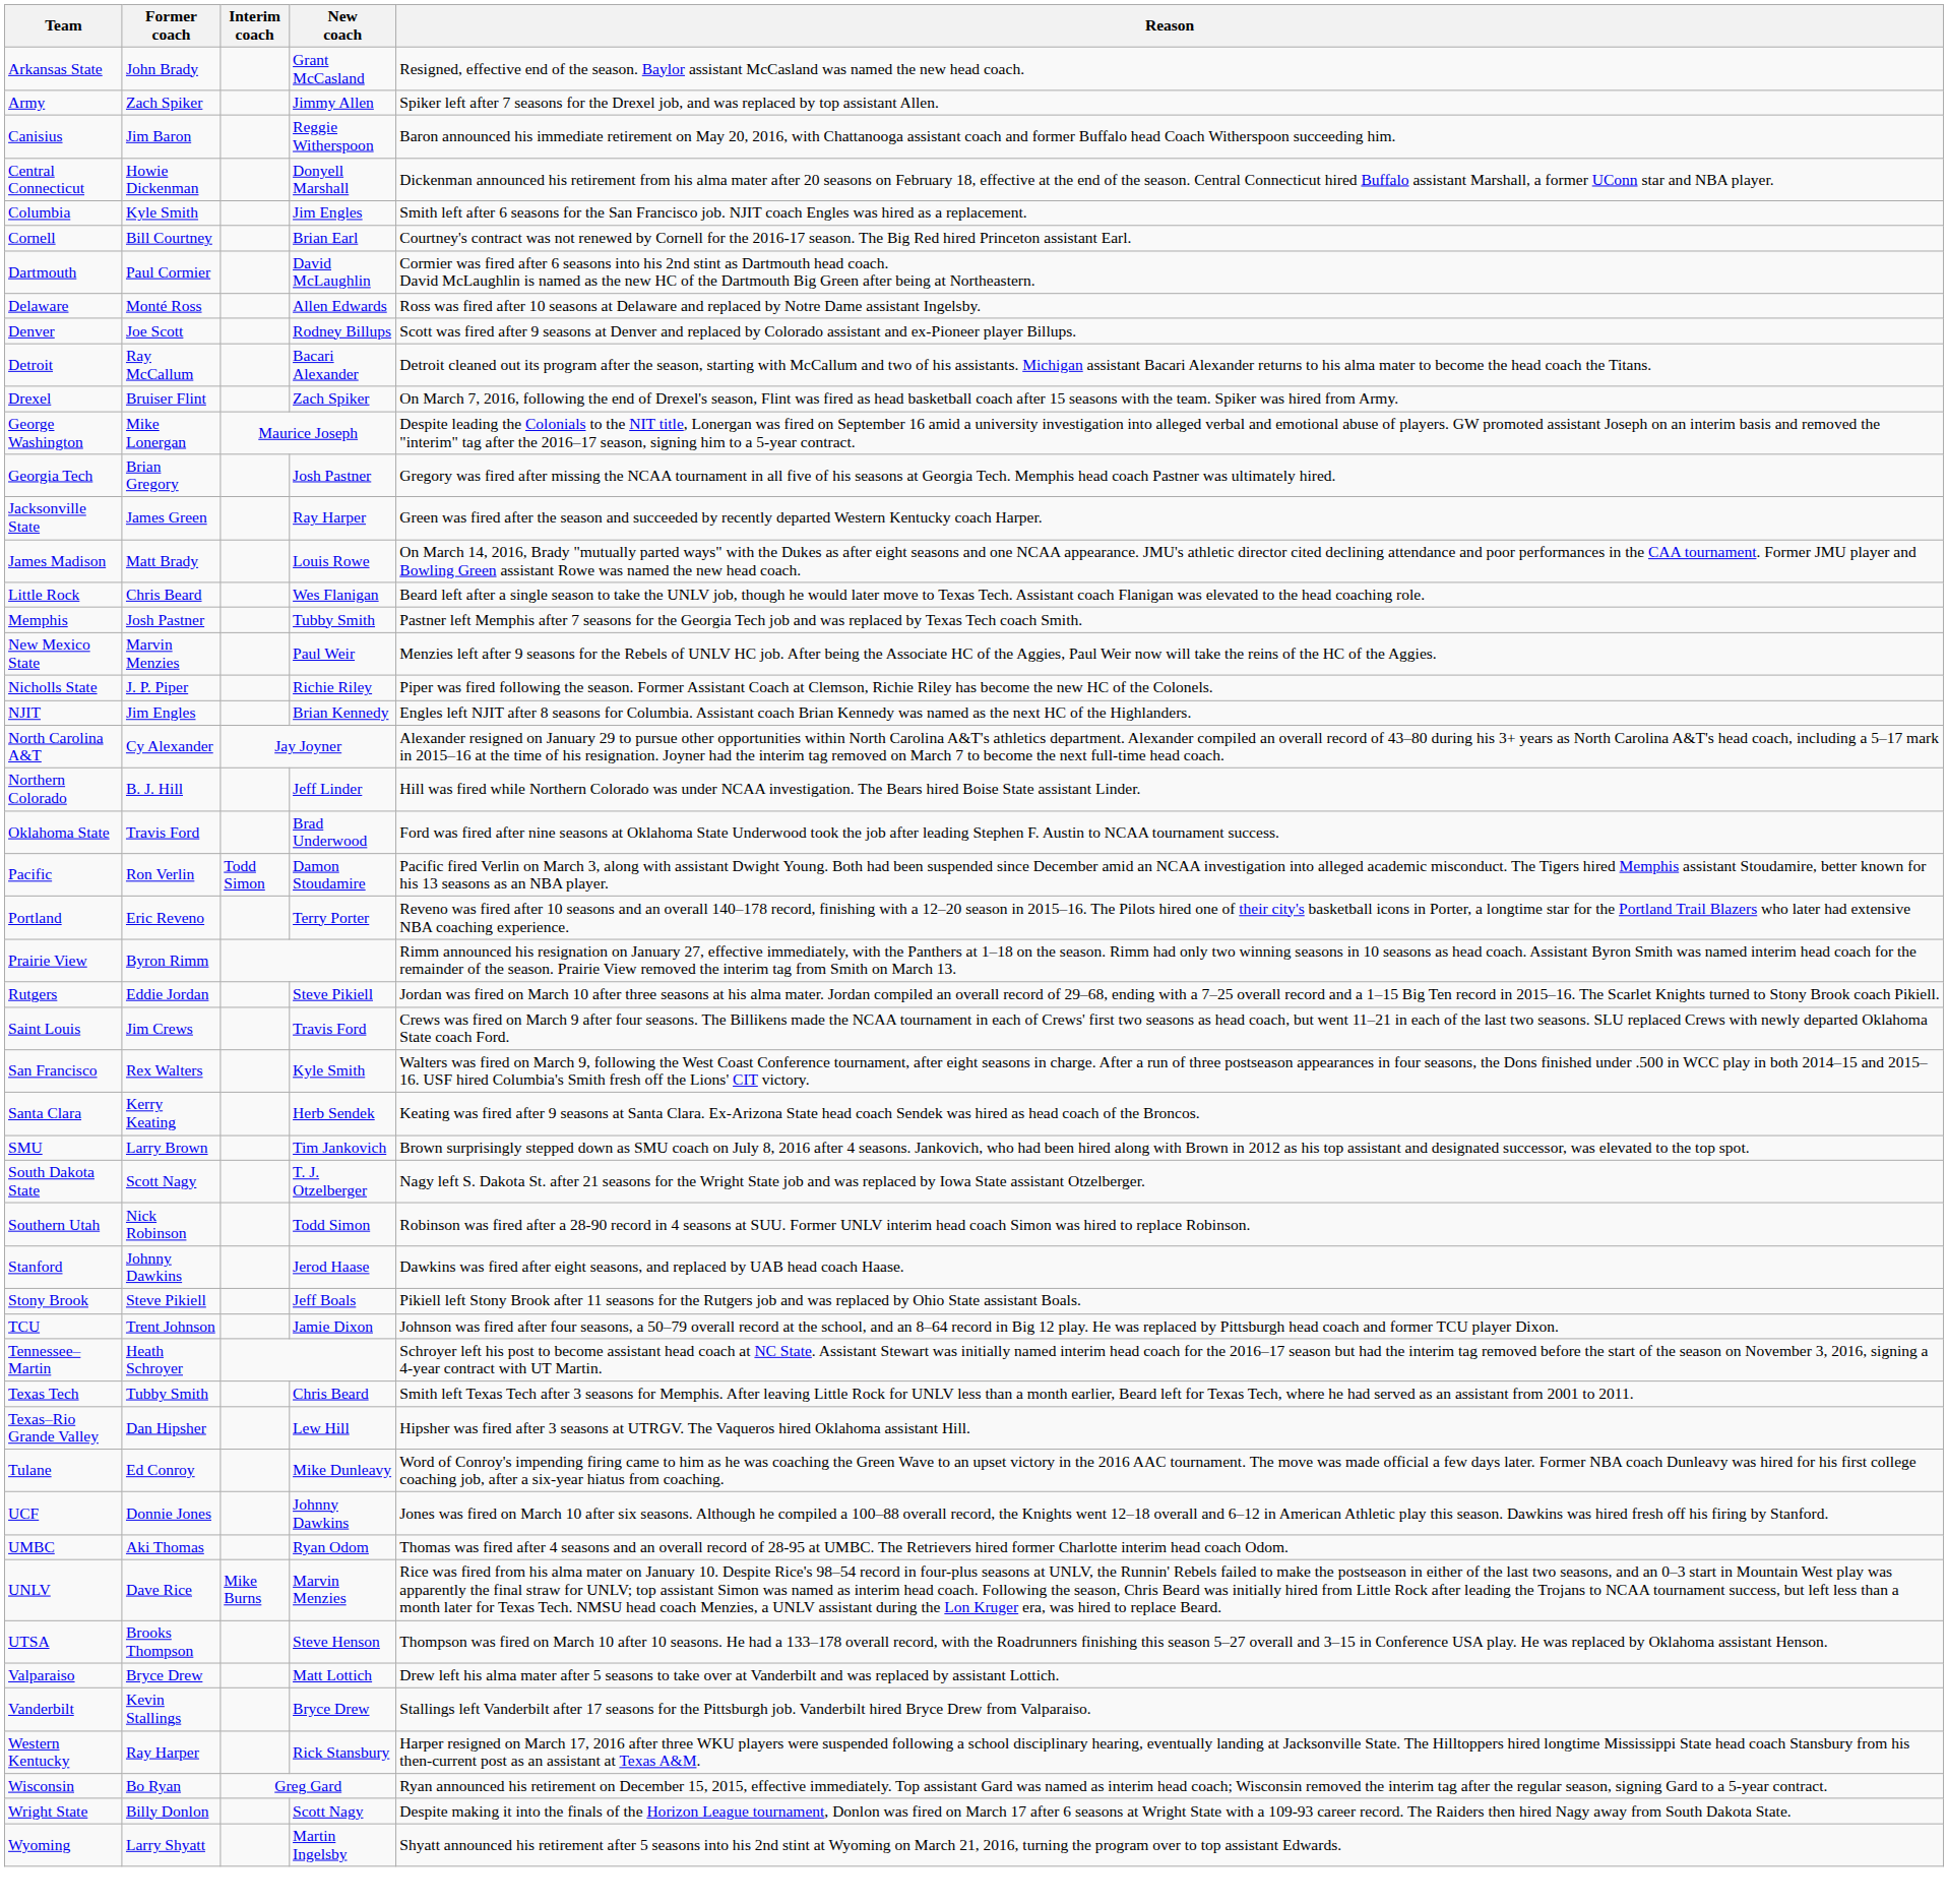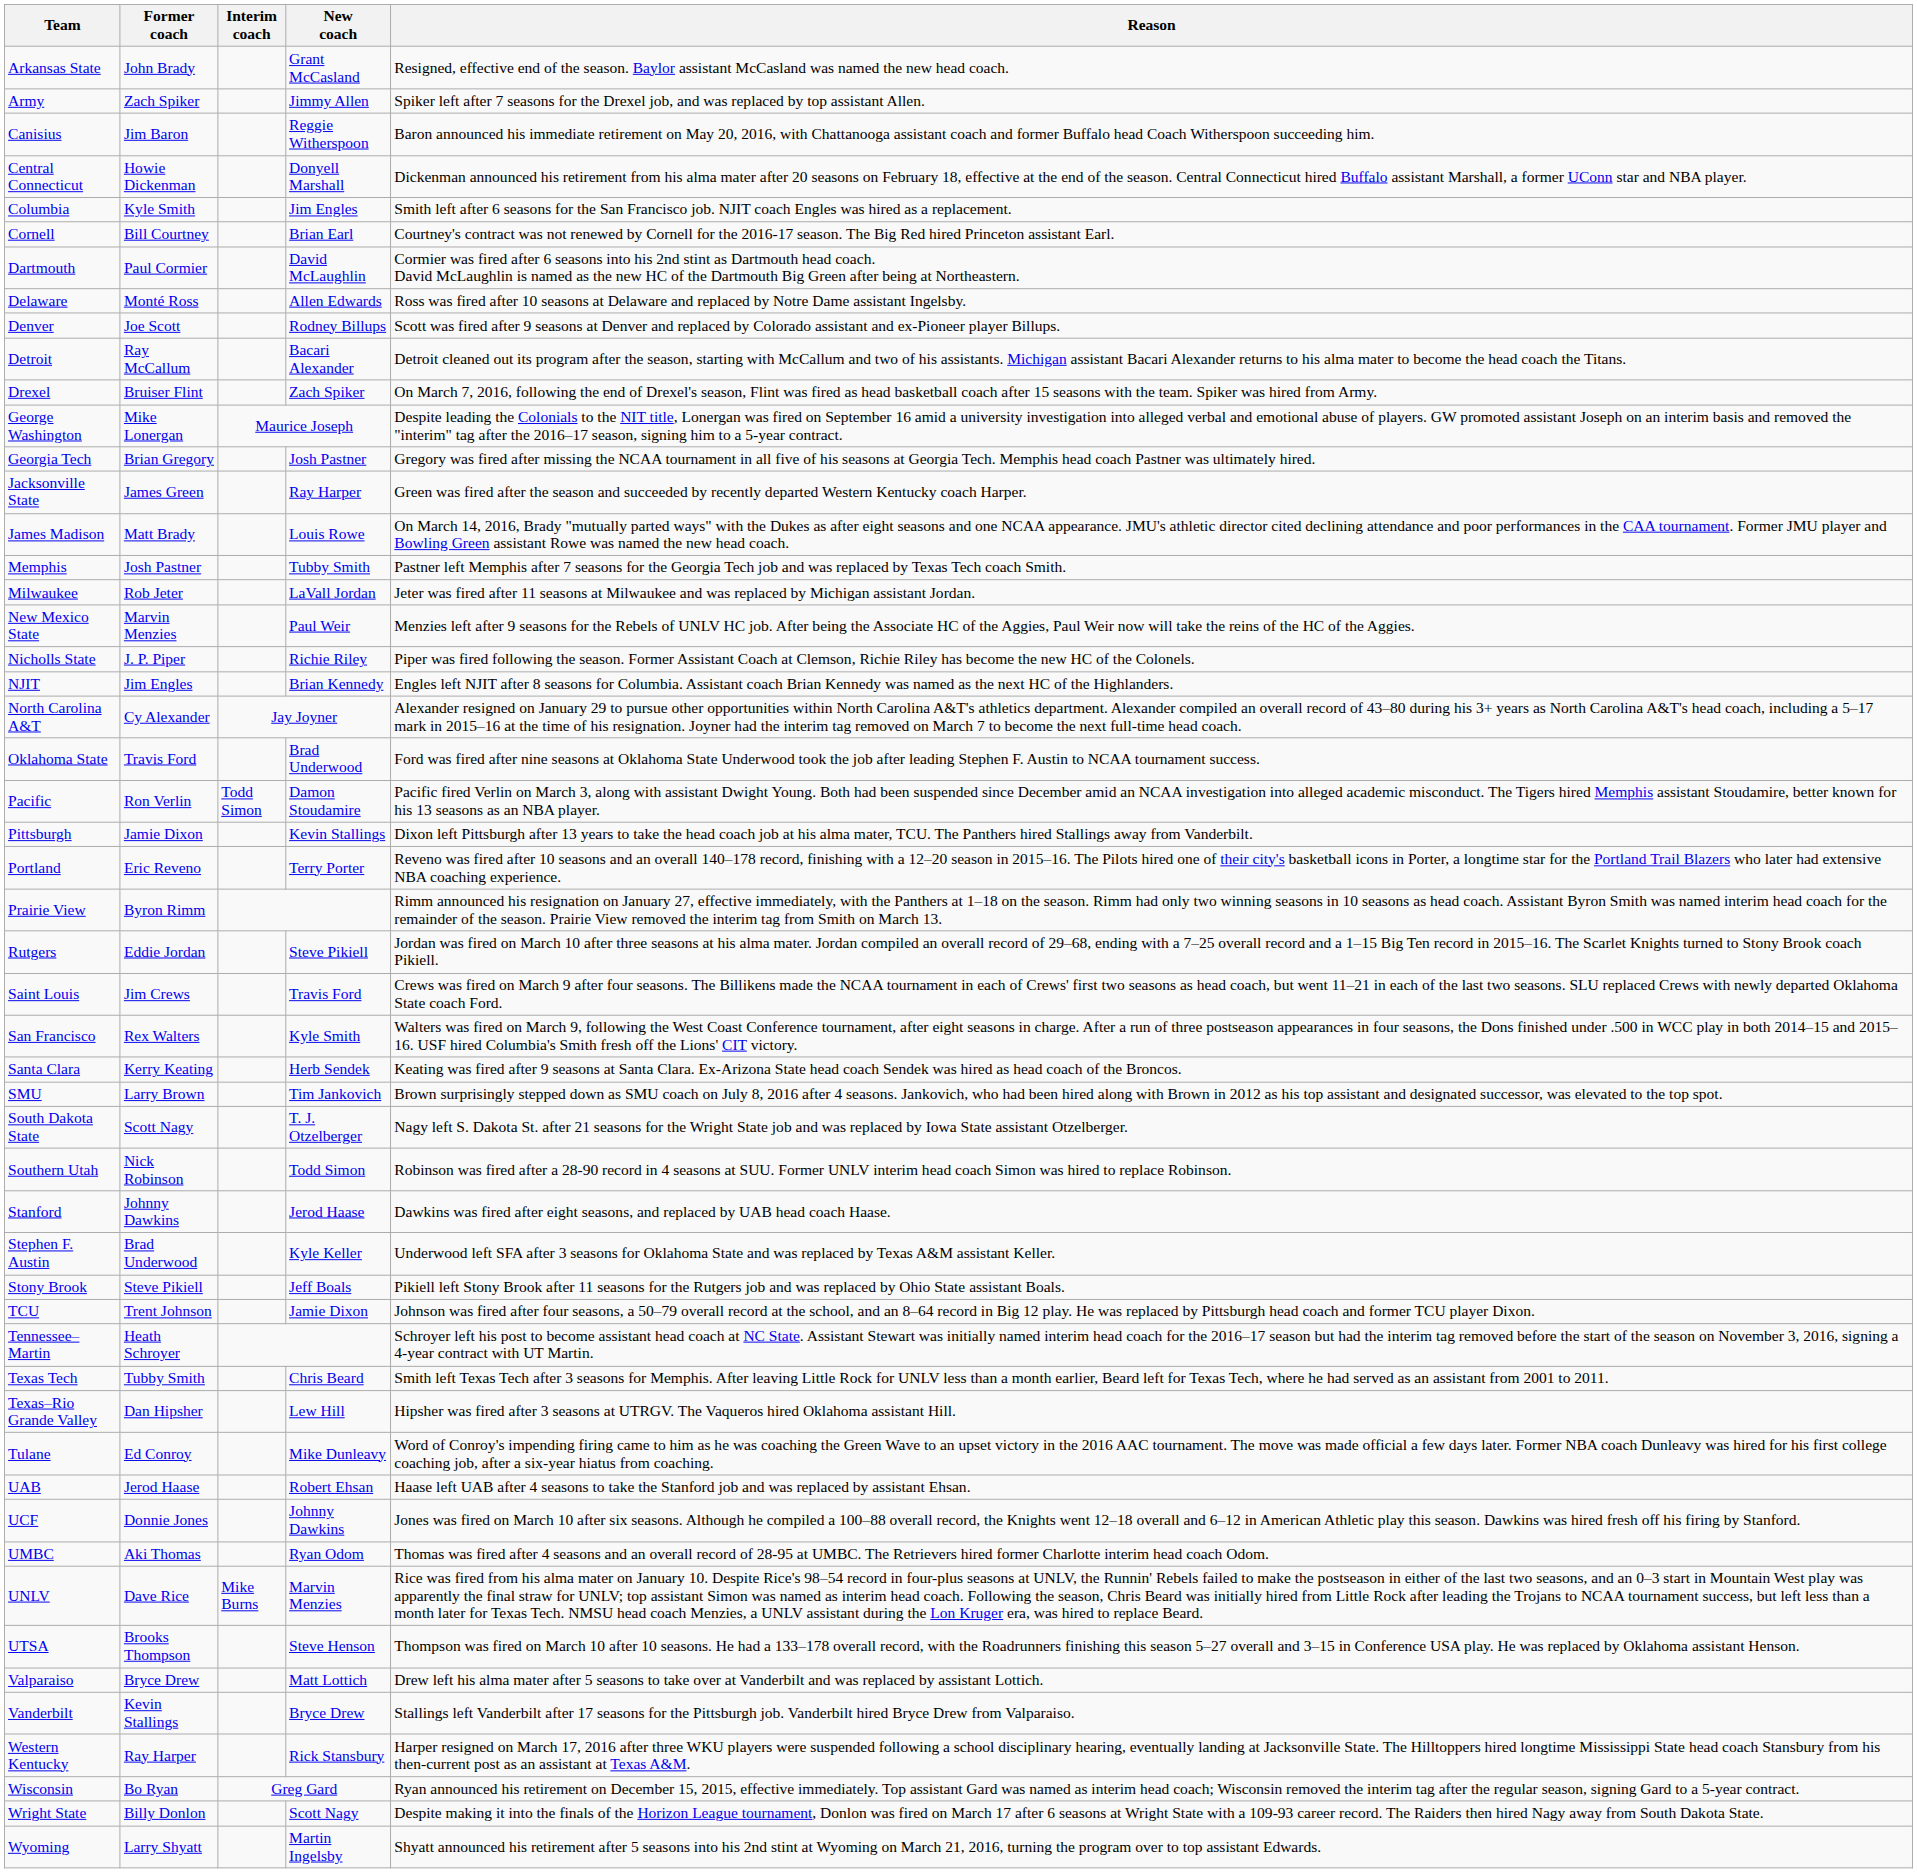- row: Little Rock | Chris Beard | Wes Flanigan | Beard left after a single season to take the UNLV job, though he would later move to Texas Tech. Assistant coach Flanigan was elevated to the head coaching role.
+ row: Milwaukee | Rob Jeter | LaVall Jordan | Jeter was fired after 11 seasons at Milwaukee and was replaced by Michigan assistant Jordan.
- row: Northern Colorado | B. J. Hill | Jeff Linder | Hill was fired while Northern Colorado was under NCAA investigation. The Bears hired Boise State assistant Linder.
+ row: Pittsburgh | Jamie Dixon | Kevin Stallings | Dixon left Pittsburgh after 13 years to take the head coach job at his alma mater, TCU. The Panthers hired Stallings away from Vanderbilt.
+ row: Stephen F. Austin | Brad Underwood | Kyle Keller | Underwood left SFA after 3 seasons for Oklahoma State and was replaced by Texas A&M assistant Keller.
+ row: UAB | Jerod Haase | Robert Ehsan | Haase left UAB after 4 seasons to take the Stanford job and was replaced by assistant Ehsan.
